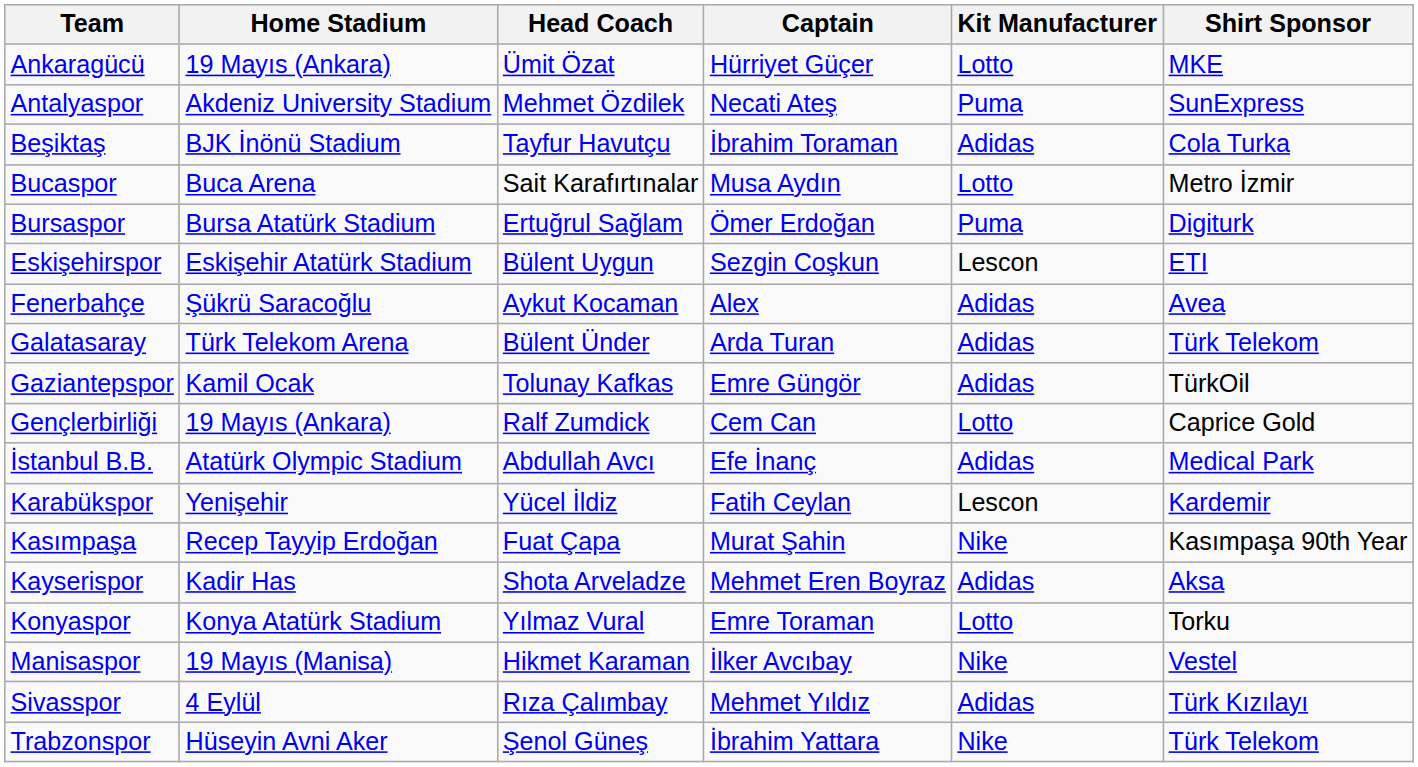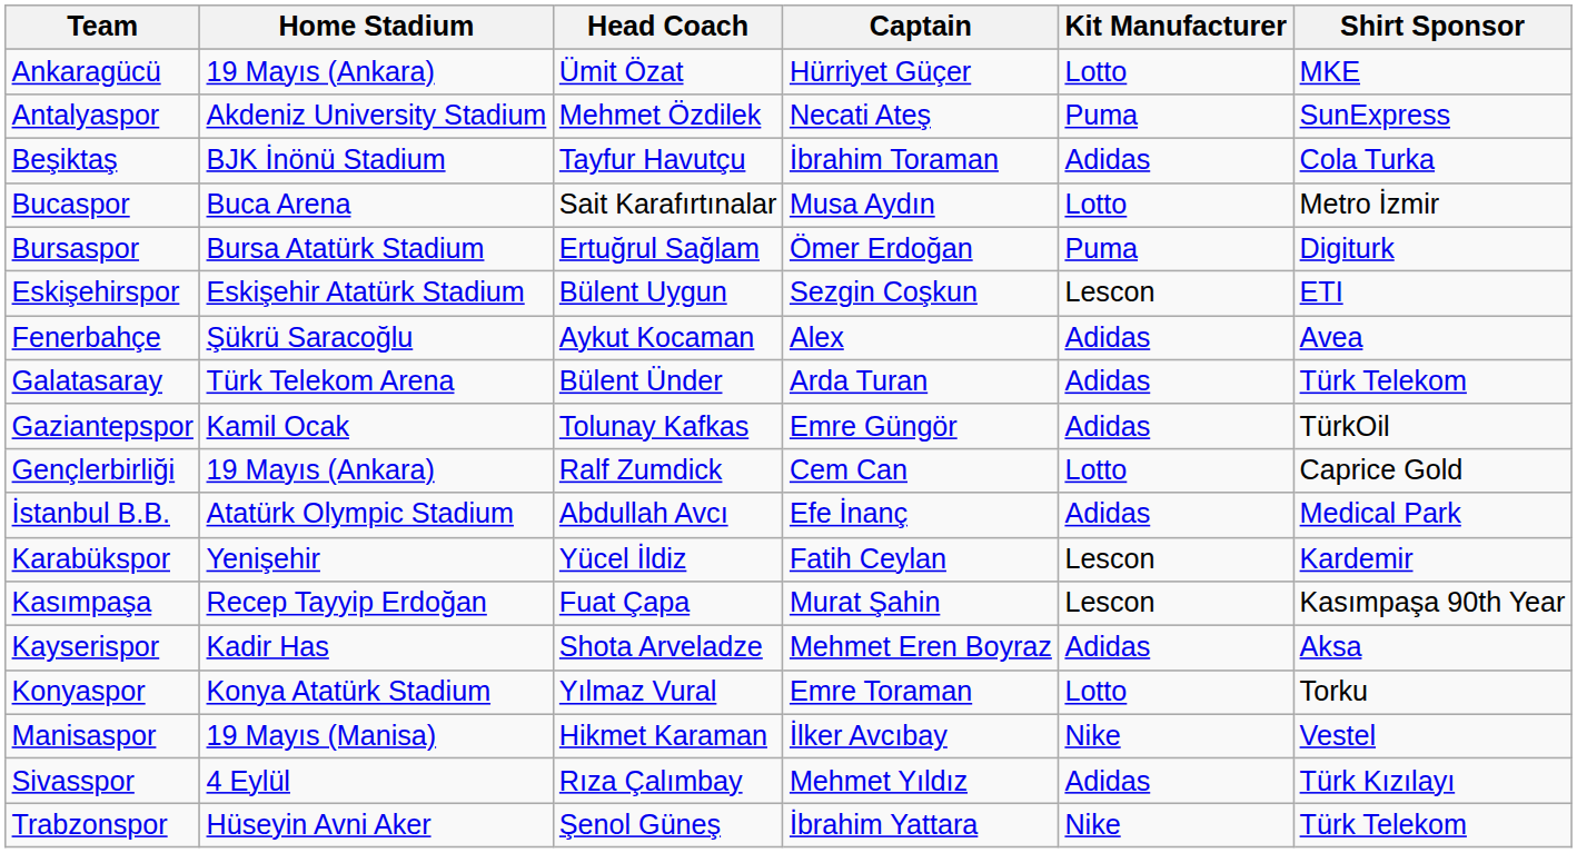Kasımpaşa | Kit Manufacturer: Nike -> Lescon
